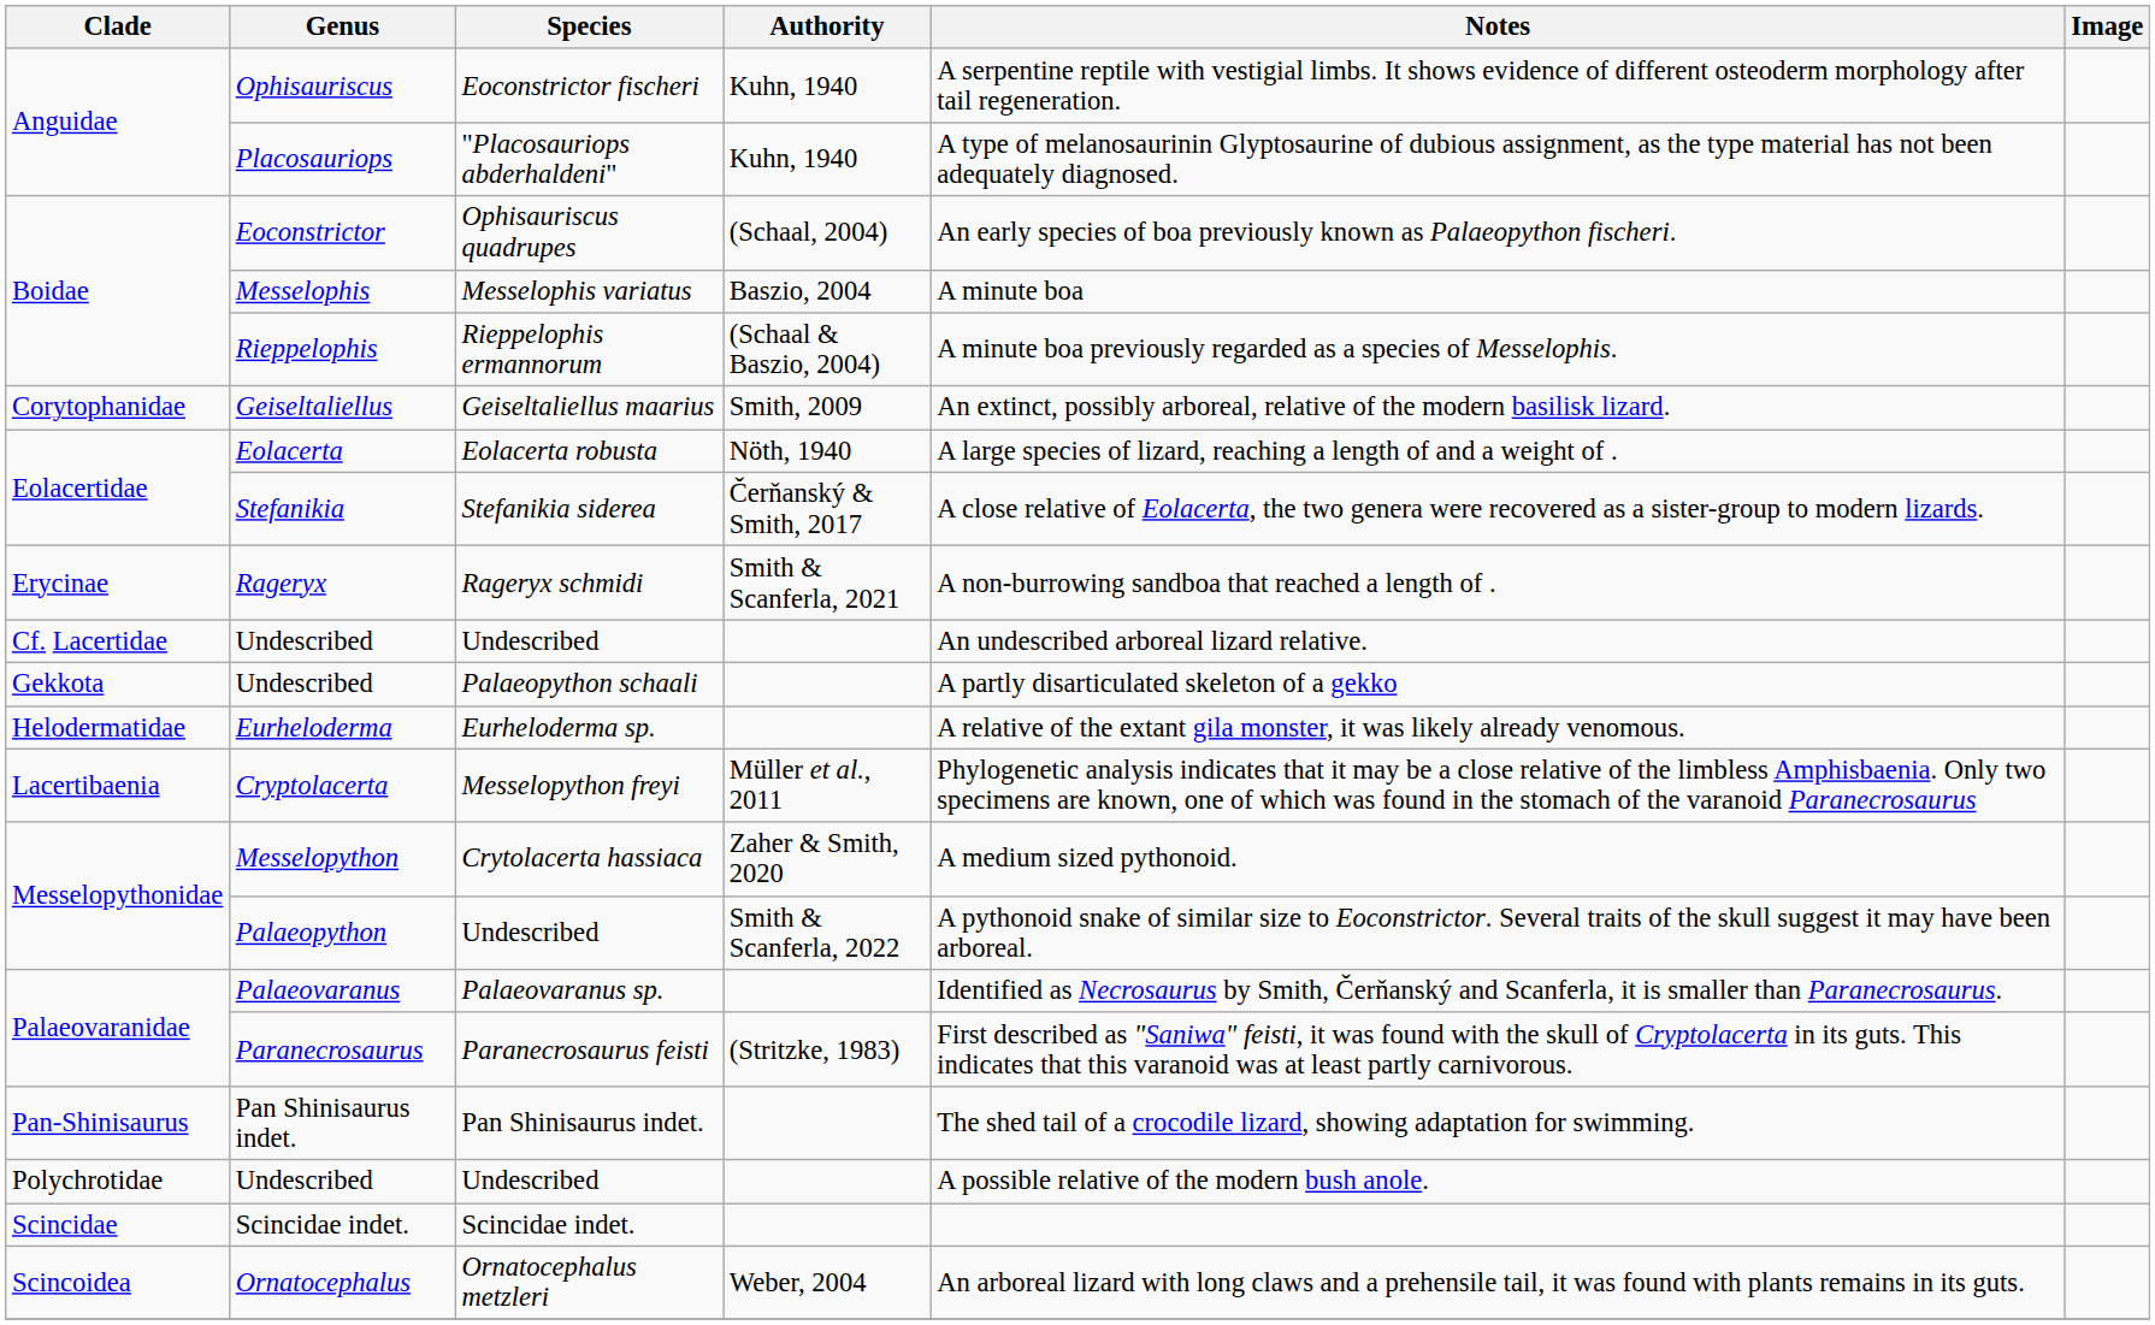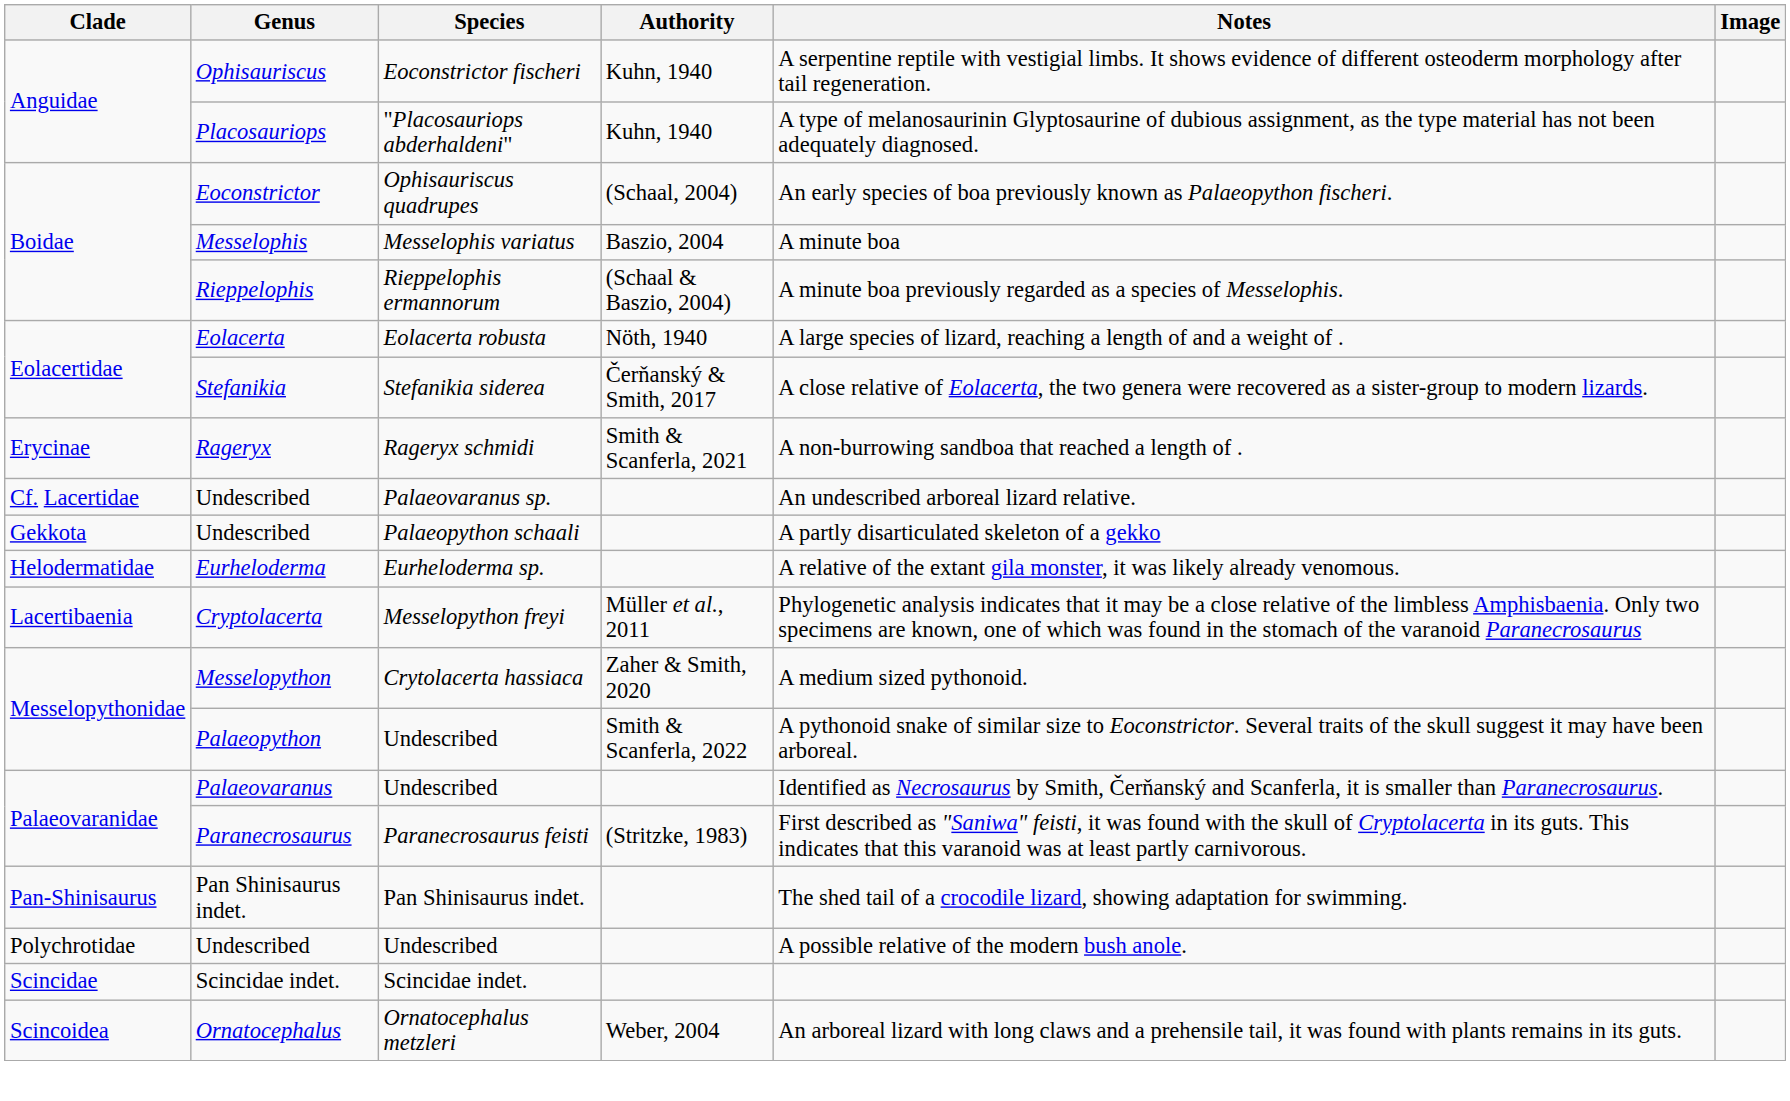- row: Corytophanidae | Geiseltaliellus | Geiseltaliellus maarius | Smith, 2009 | An extinct, possibly arboreal, relative of the modern basilisk lizard.
Cf. Lacertidae / Undescribed | Species: Undescribed -> Palaeovaranus sp.
Palaeovaranus | Species: Palaeovaranus sp. -> Undescribed
